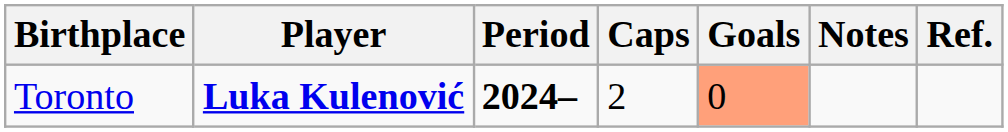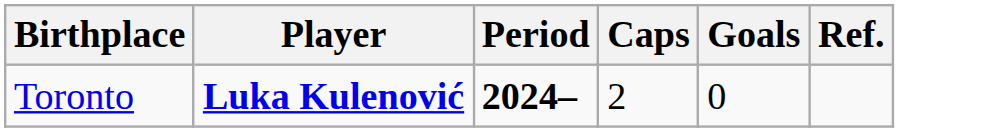- column: Notes
Toronto | Goals: lightsalmon background -> no background
